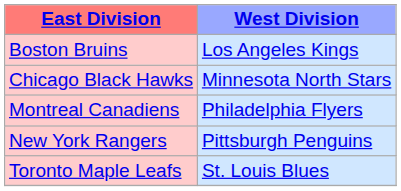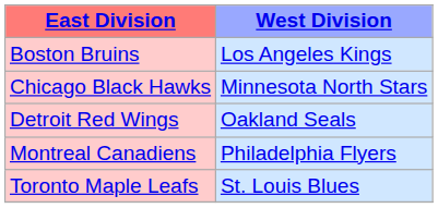+ row: Detroit Red Wings | Oakland Seals
- row: New York Rangers | Pittsburgh Penguins
